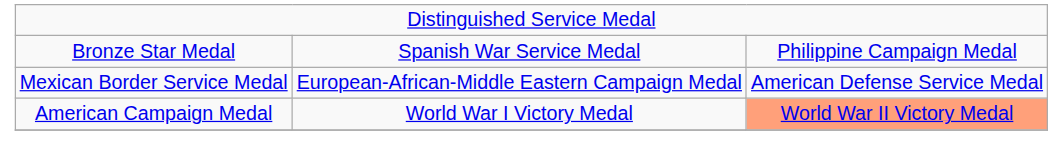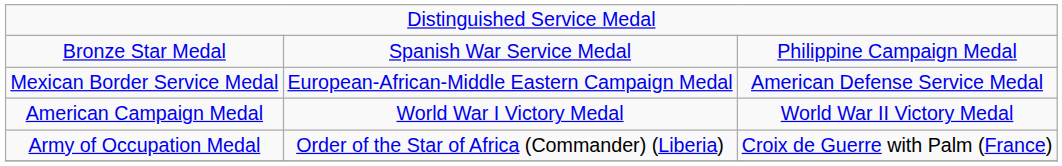American Campaign Medal | column 3: lightsalmon background -> no background
+ row: Army of Occupation Medal | Order of the Star of Africa (Commander) (Liberia) | Croix de Guerre with Palm (France)
